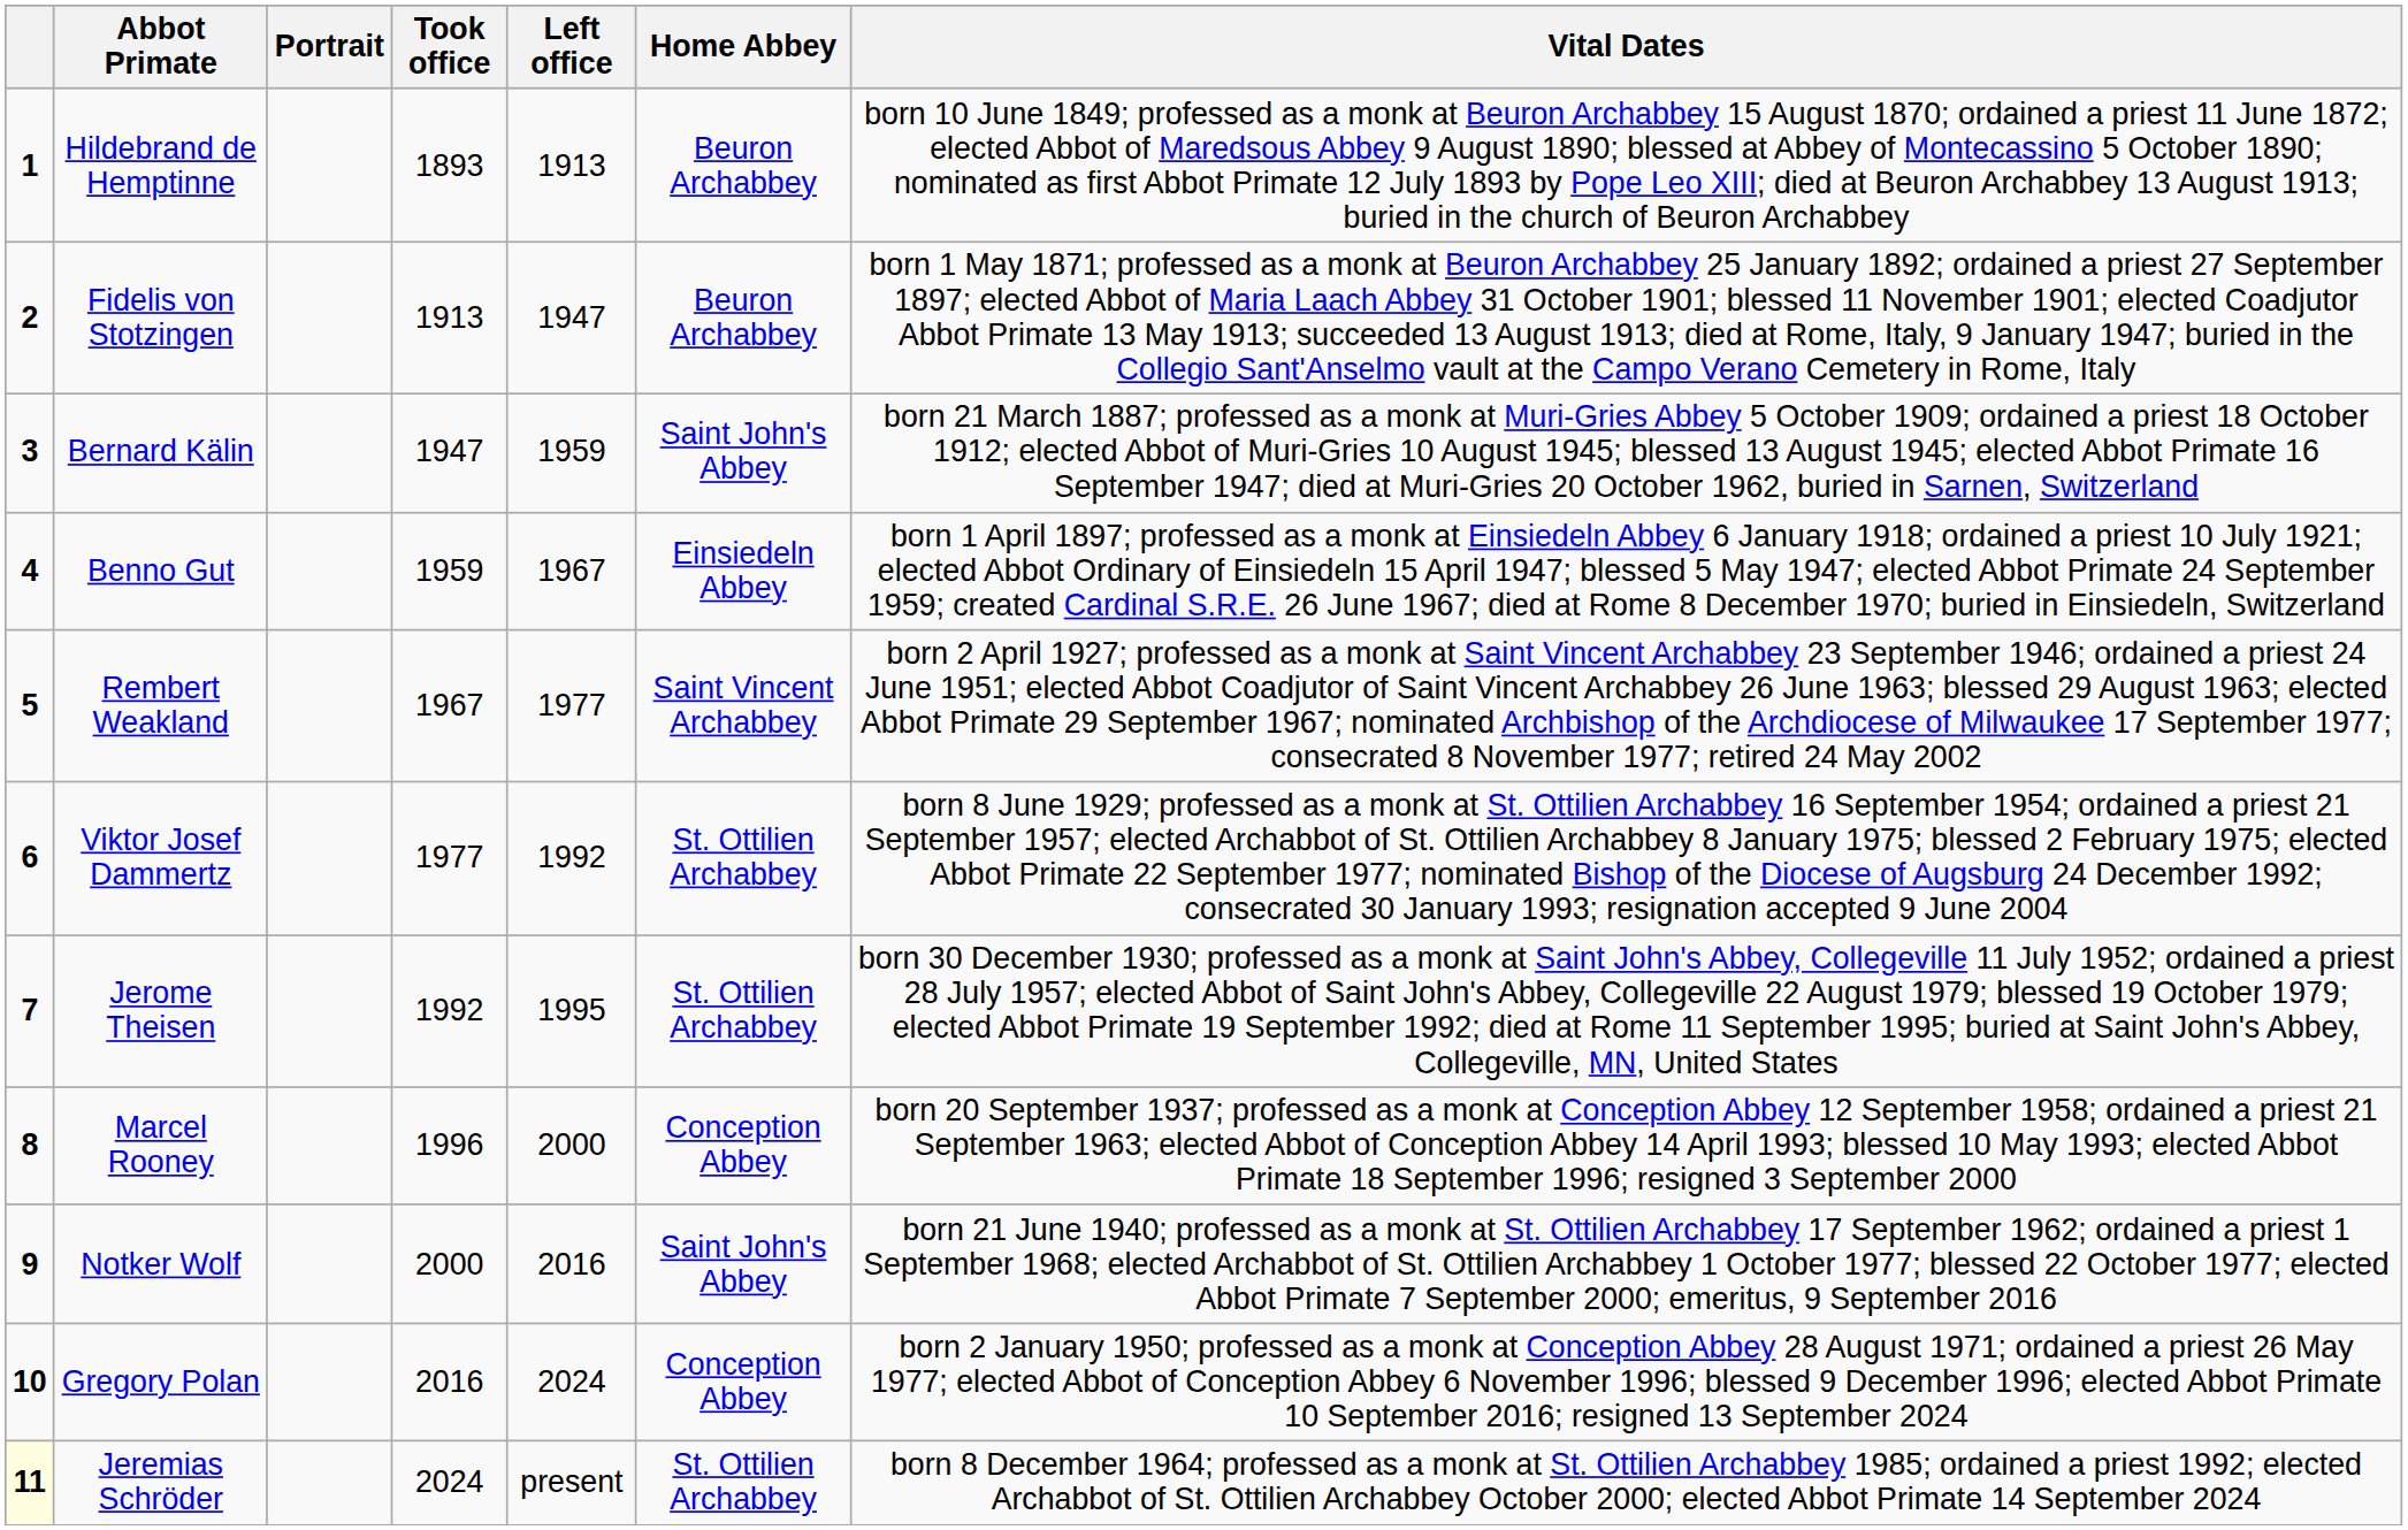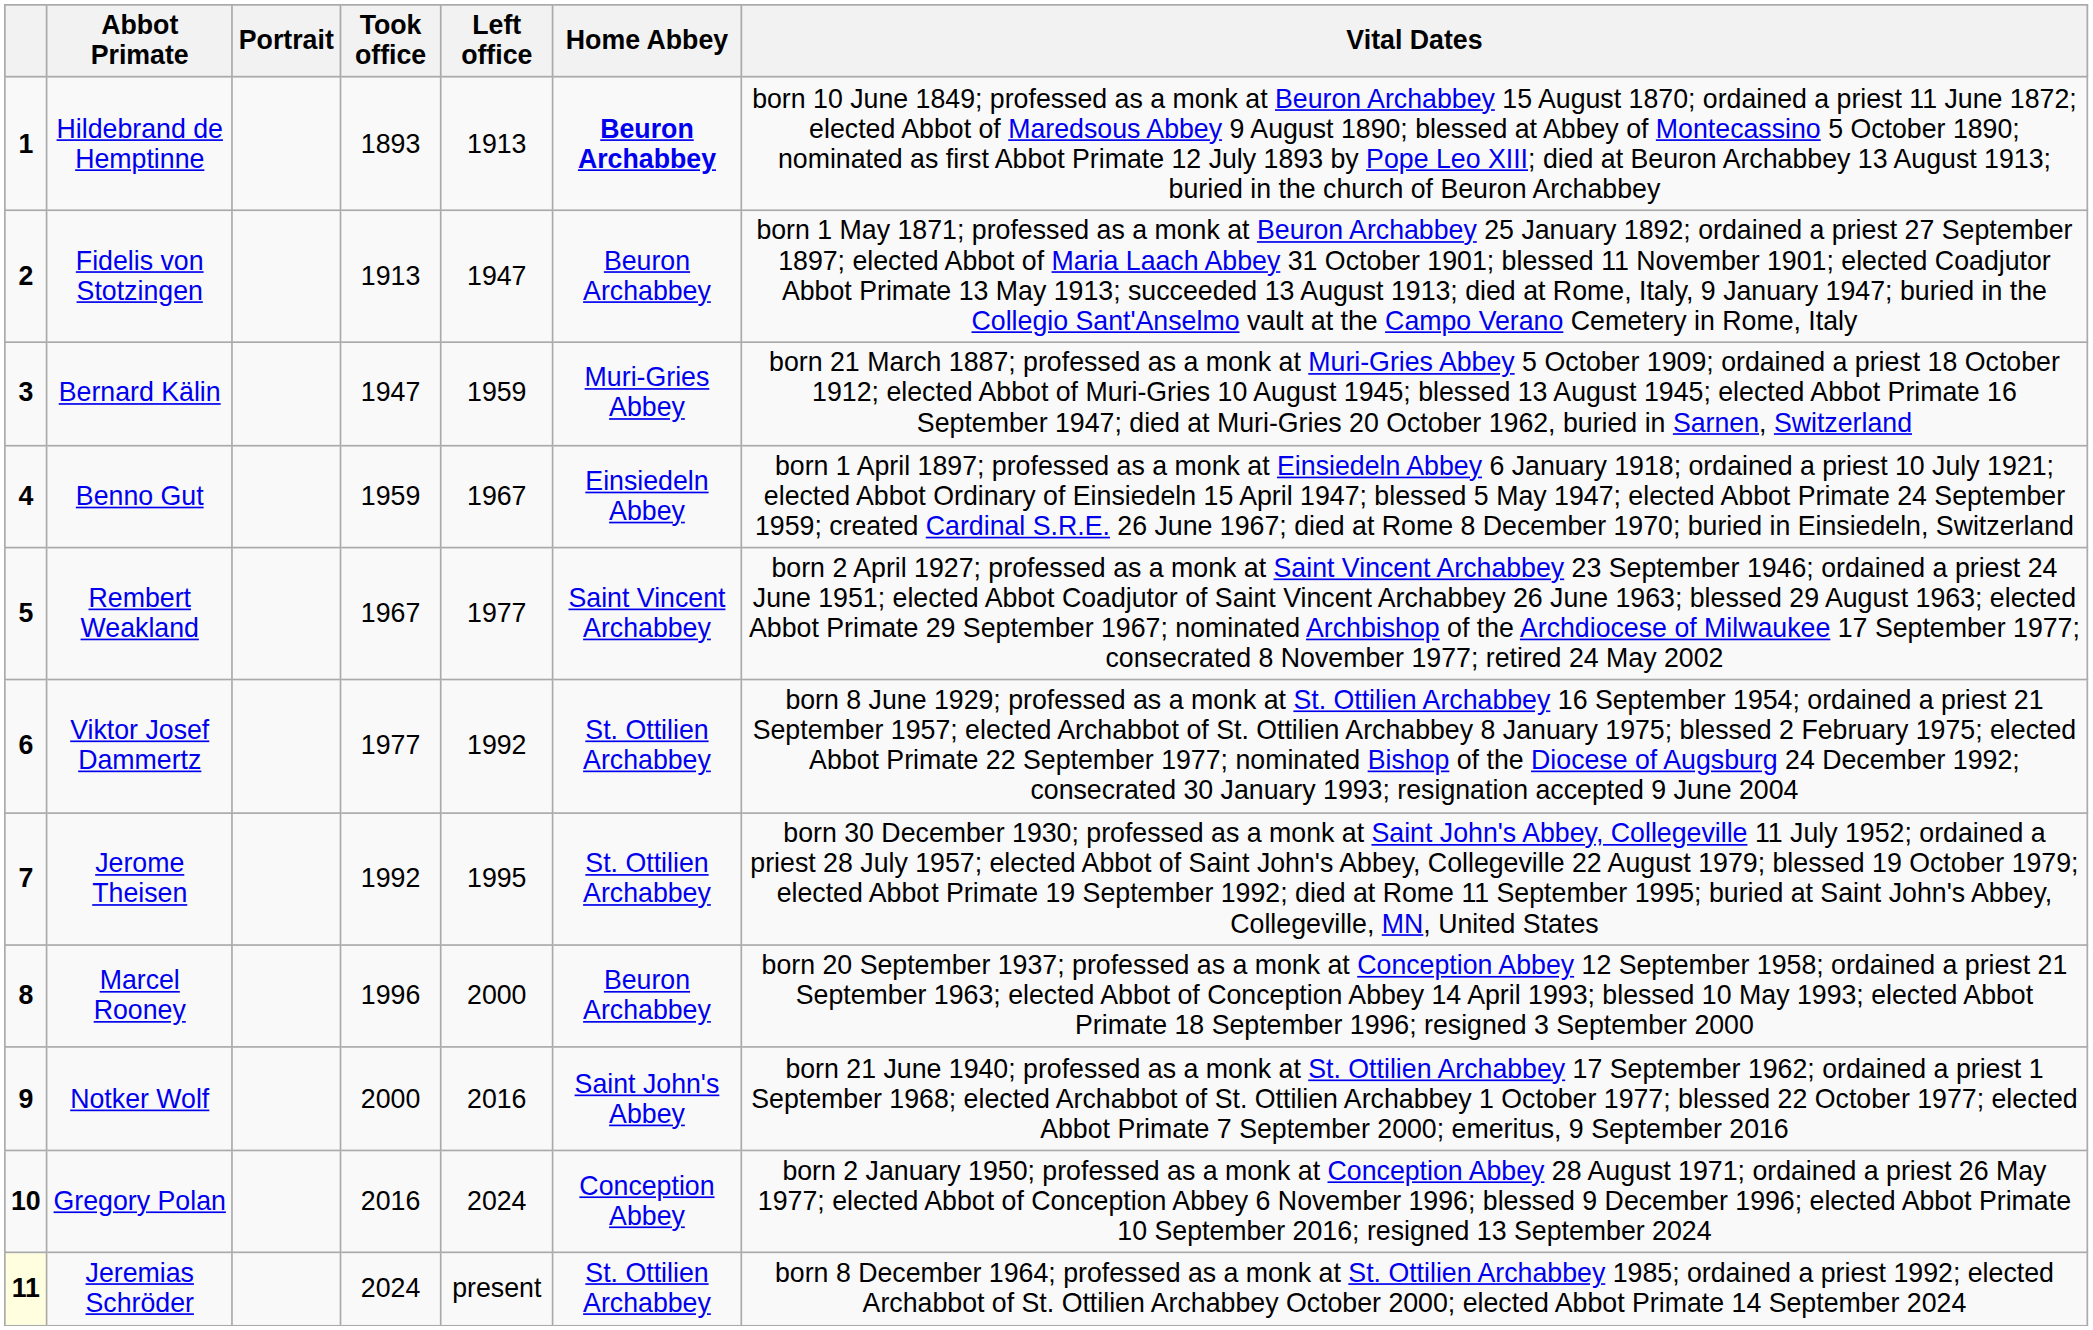Hildebrand de Hemptinne | Home Abbey: normal -> bold
Bernard Kälin | Home Abbey: Saint John's Abbey -> Muri-Gries Abbey
Marcel Rooney | Home Abbey: Conception Abbey -> Beuron Archabbey
